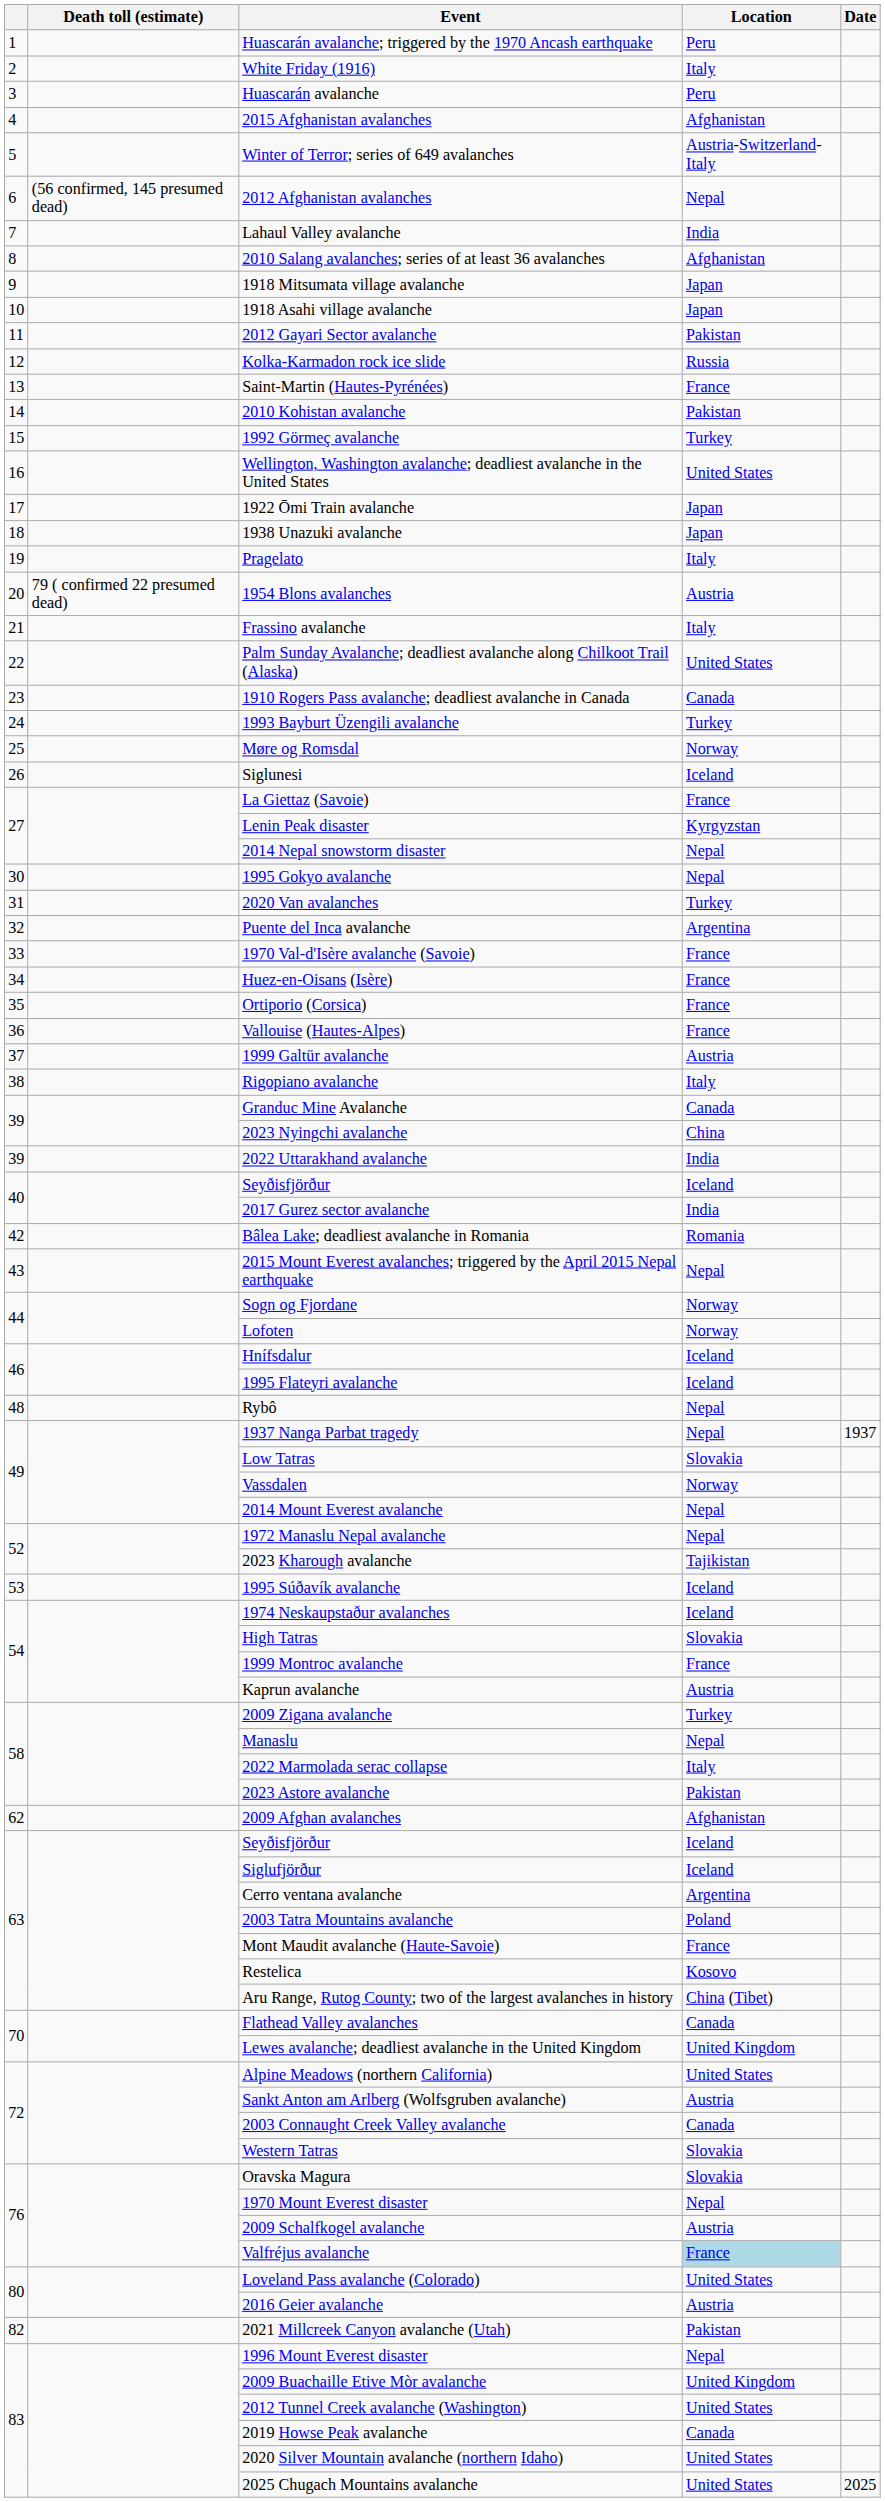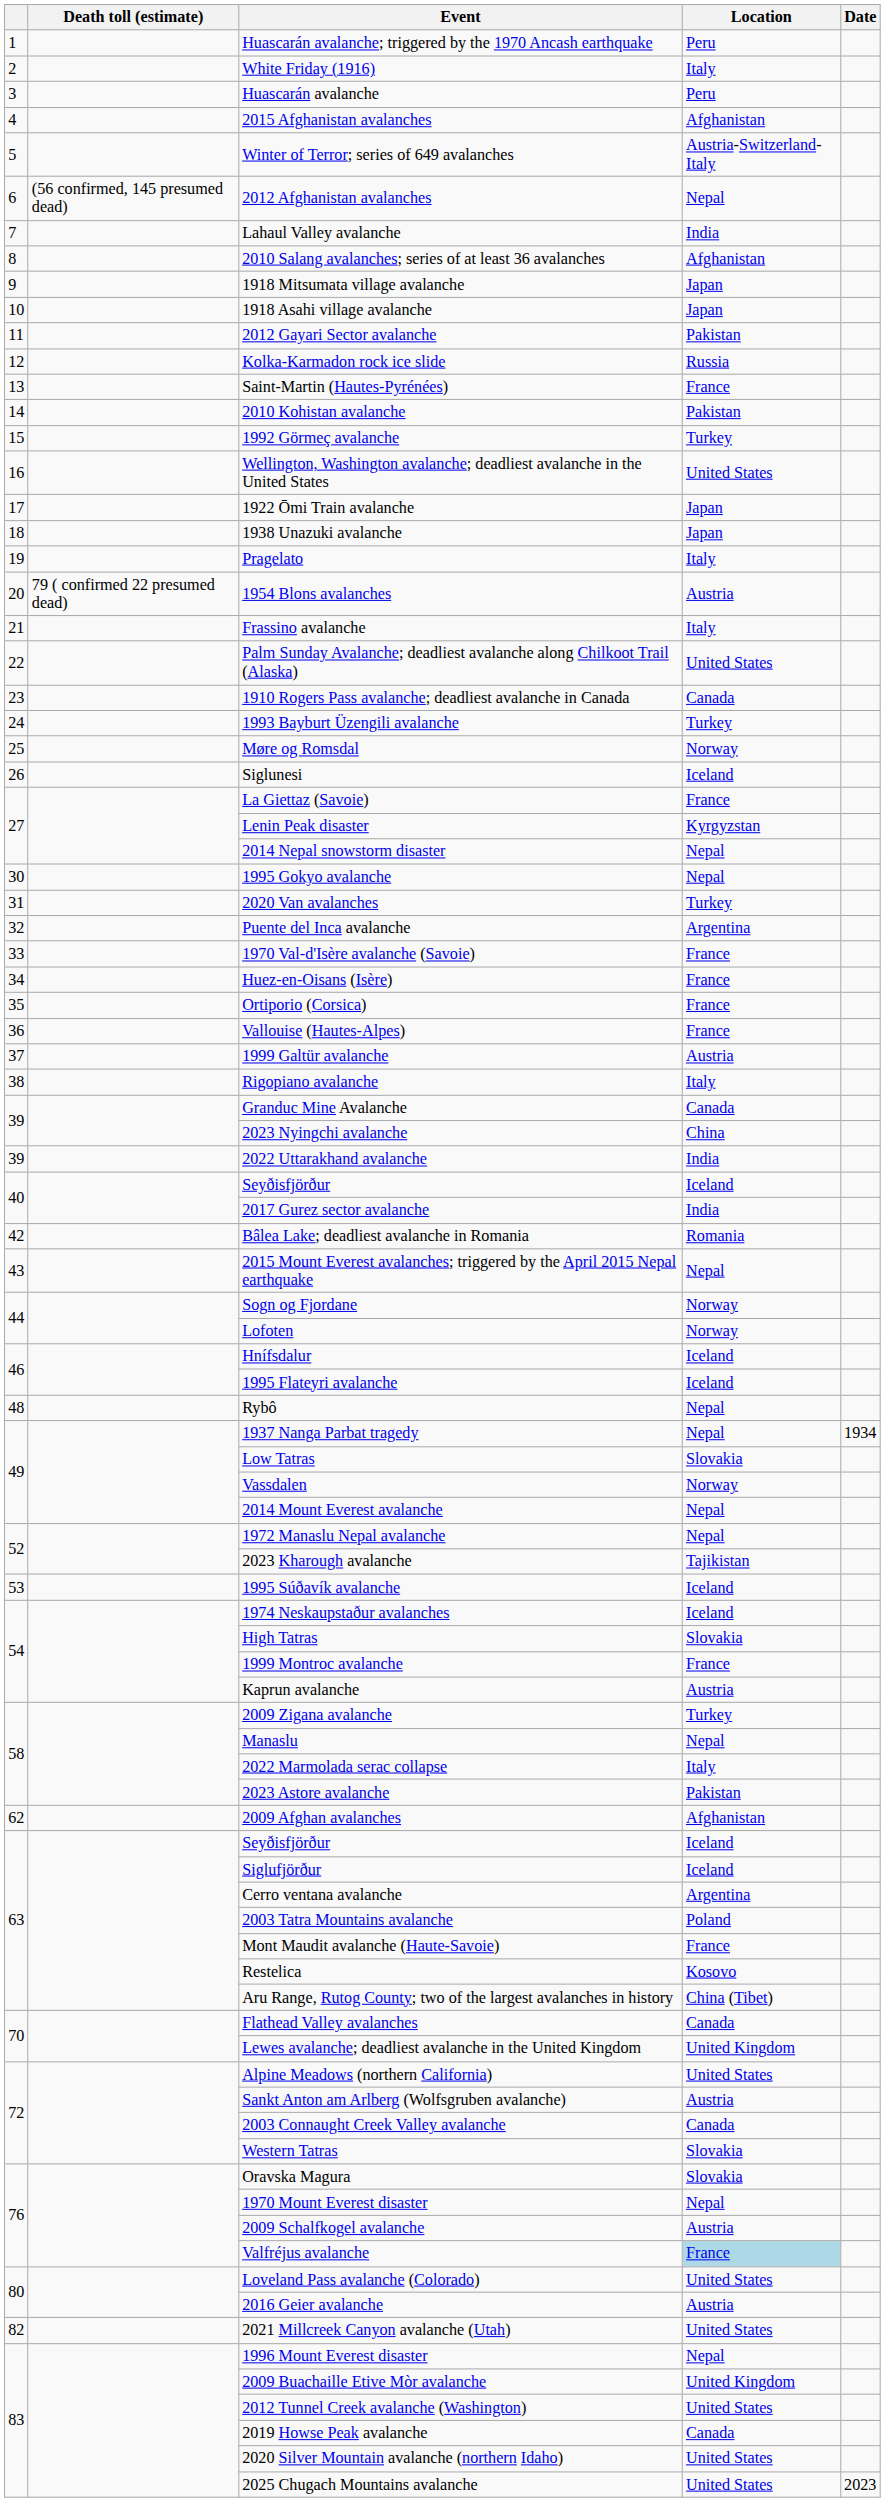1937 Nanga Parbat tragedy | Date: 1937 -> 1934
2021 Millcreek Canyon avalanche (Utah) | Location: Pakistan -> United States
2025 Chugach Mountains avalanche | Date: 2025 -> 2023
